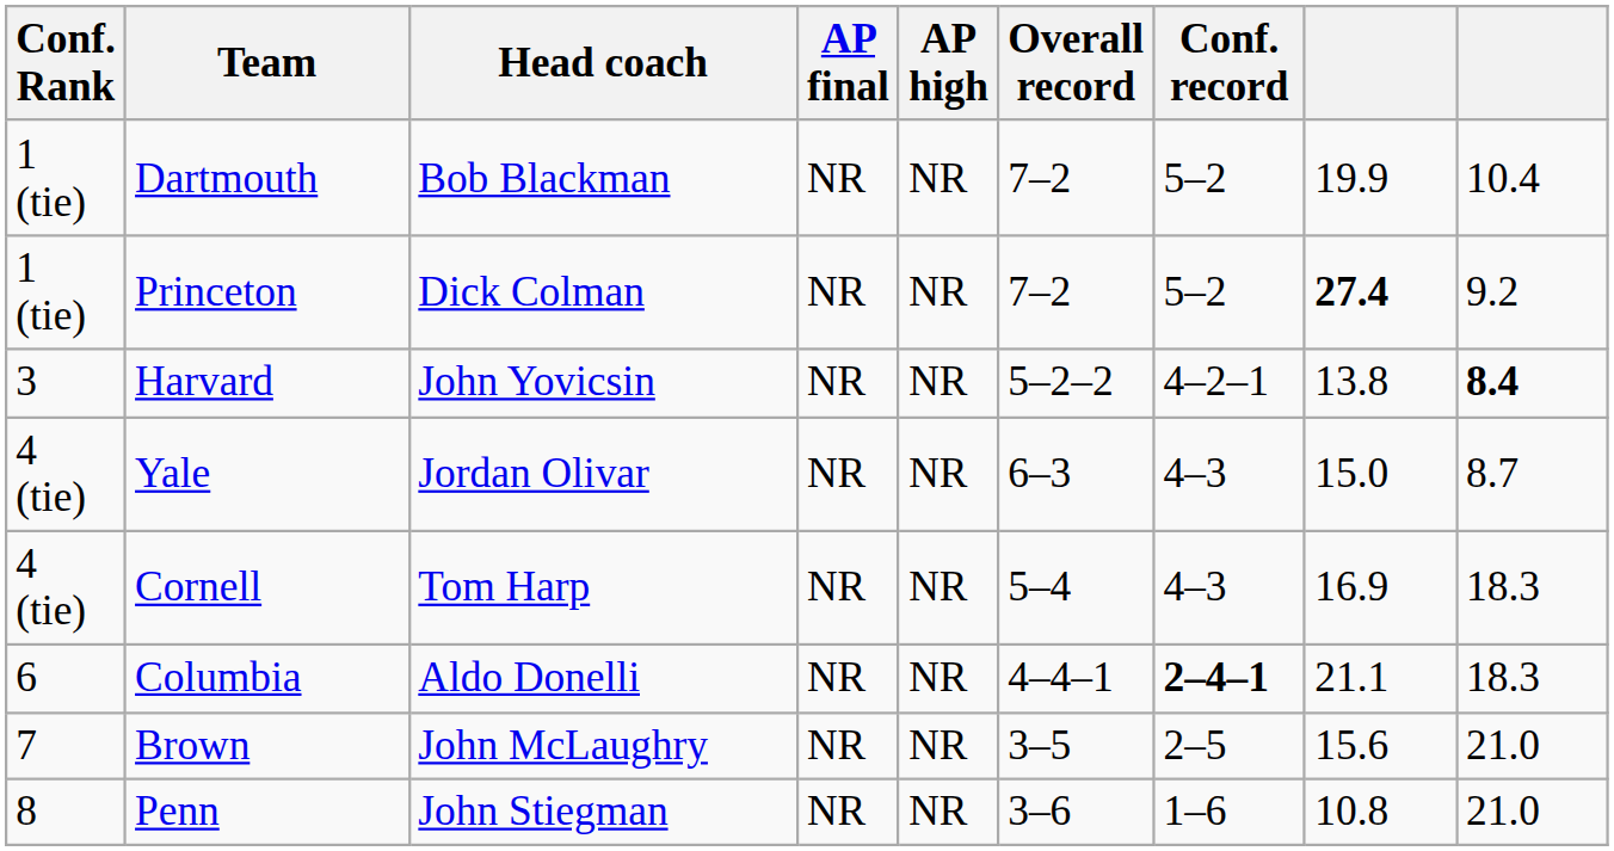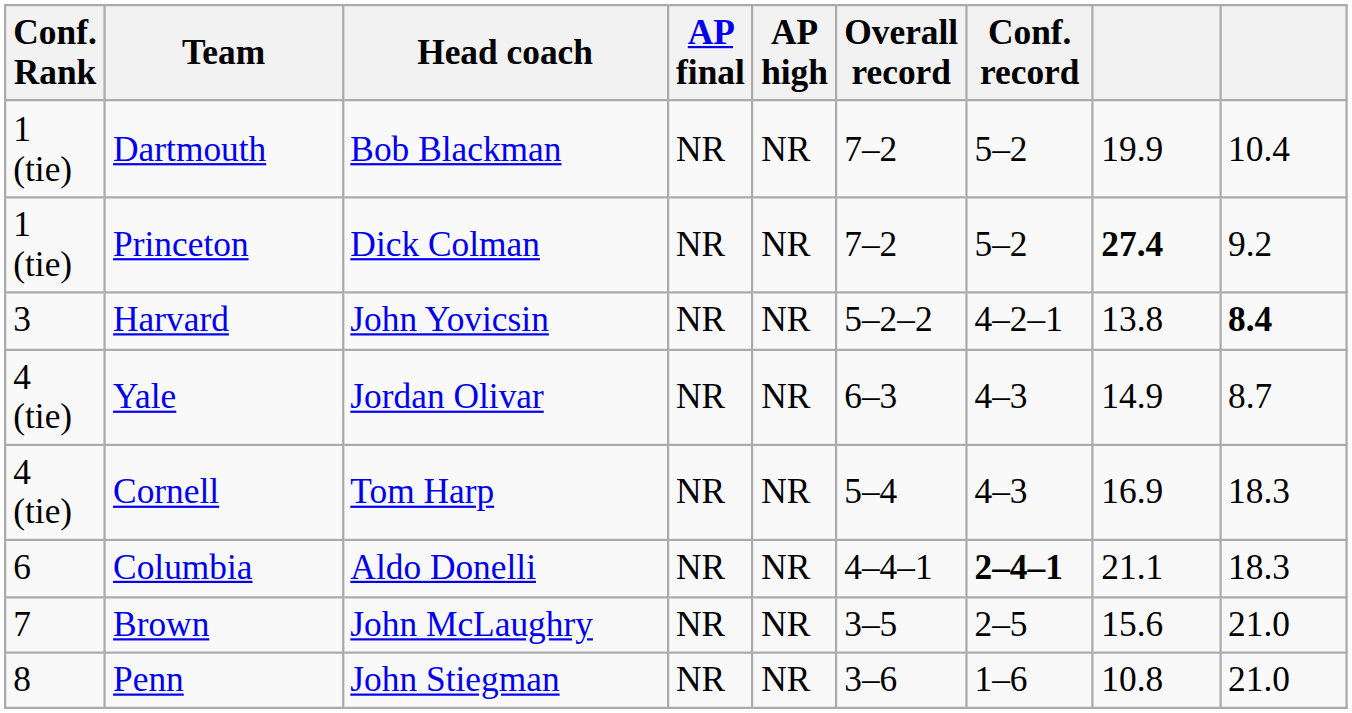Yale | column 8: 15.0 -> 14.9
